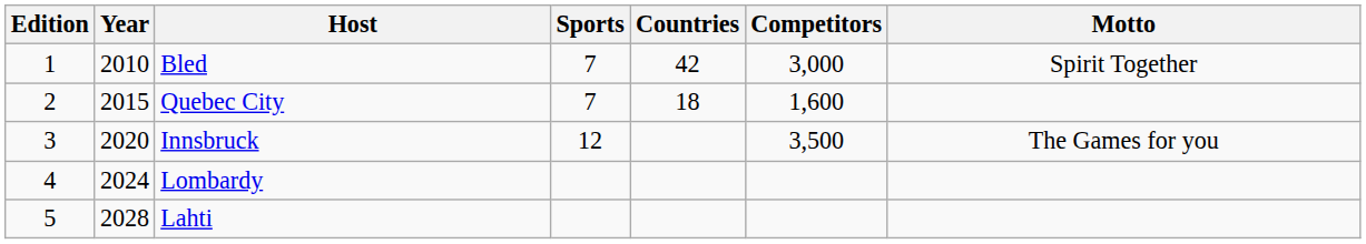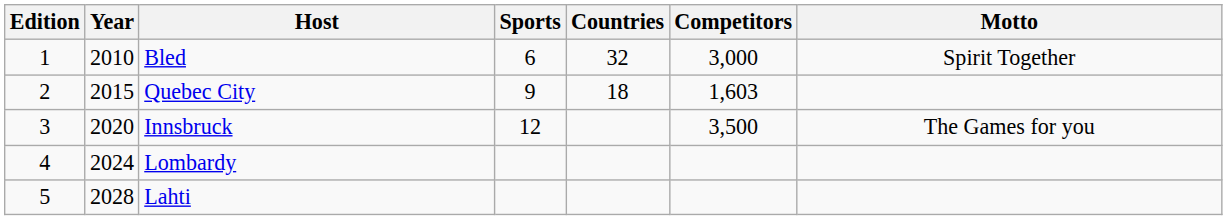Bled | Sports: 7 -> 6
Bled | Countries: 42 -> 32
Quebec City | Sports: 7 -> 9
Quebec City | Competitors: 1,600 -> 1,603
